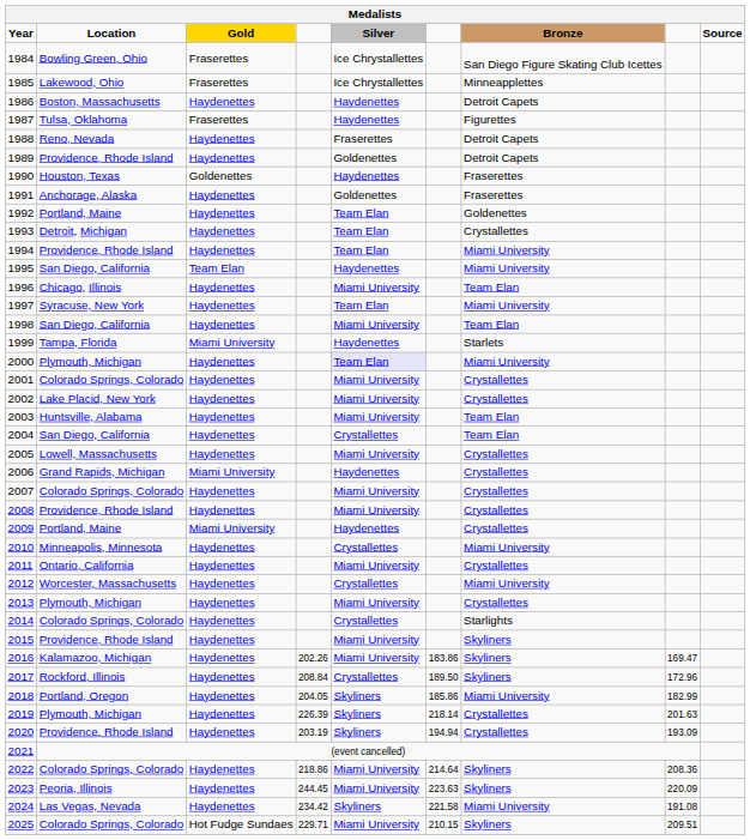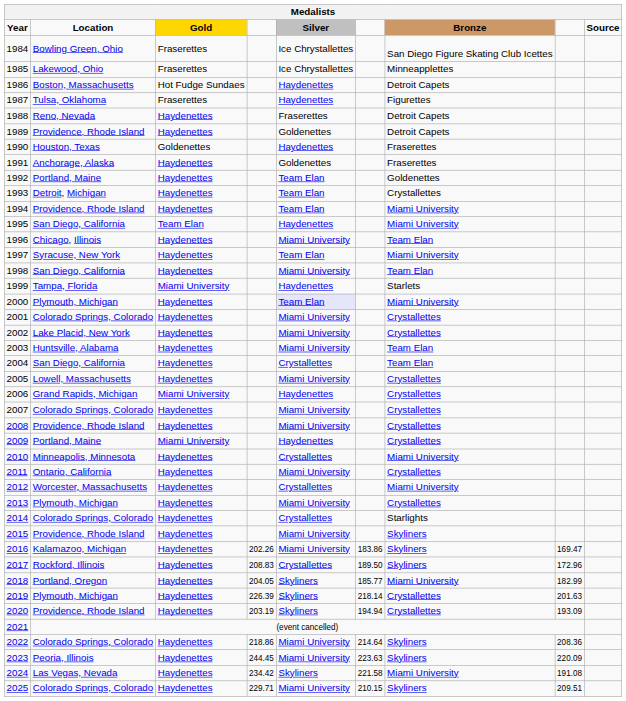1986 | Gold: Haydenettes -> Hot Fudge Sundaes
2017 | column 4: 208.84 -> 208.83
2018 | column 6: 185.86 -> 185.77
2025 | Gold: Hot Fudge Sundaes -> Haydenettes
